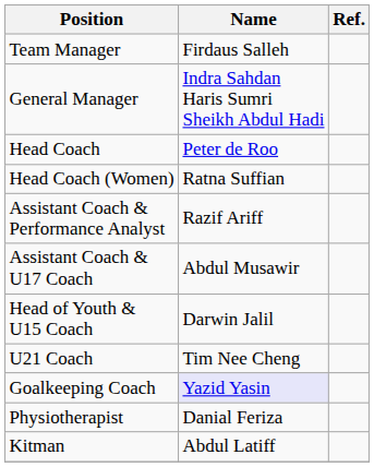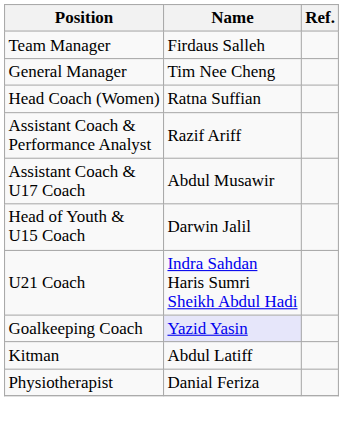General Manager | Name: Indra Sahdan Haris Sumri Sheikh Abdul Hadi -> Tim Nee Cheng
- row: Head Coach | Peter de Roo
U21 Coach | Name: Tim Nee Cheng -> Indra Sahdan Haris Sumri Sheikh Abdul Hadi
rows swapped: Physiotherapist <-> Kitman
